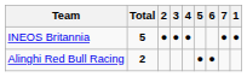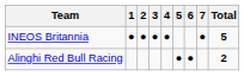columns swapped: 1 <-> Total
